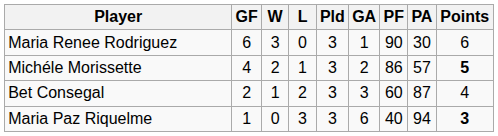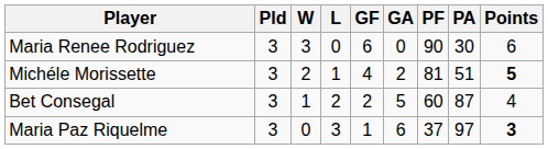columns swapped: Pld <-> GF
Maria Renee Rodriguez | GA: 1 -> 0
Michéle Morissette | PF: 86 -> 81
Michéle Morissette | PA: 57 -> 51
Bet Consegal | GA: 3 -> 5
Maria Paz Riquelme | PF: 40 -> 37
Maria Paz Riquelme | PA: 94 -> 97
